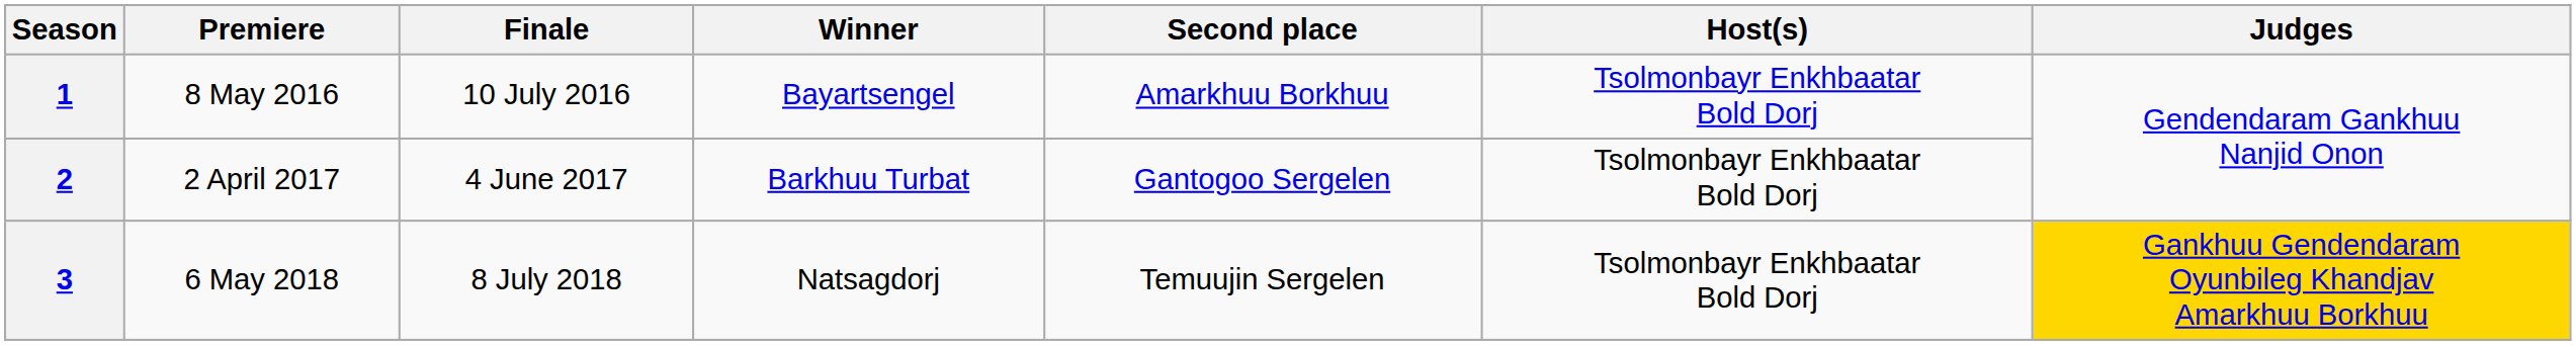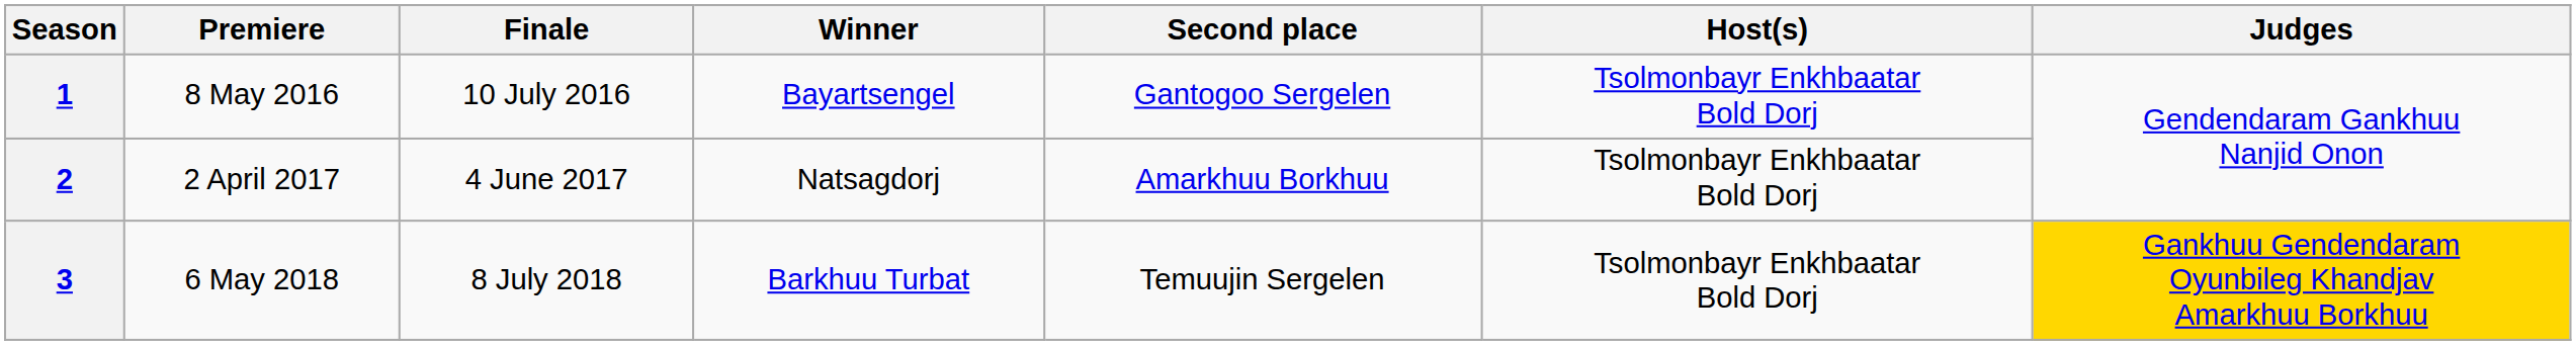1 | Second place: Amarkhuu Borkhuu -> Gantogoo Sergelen
2 | Winner: Barkhuu Turbat -> Natsagdorj
2 | Second place: Gantogoo Sergelen -> Amarkhuu Borkhuu
3 | Winner: Natsagdorj -> Barkhuu Turbat
